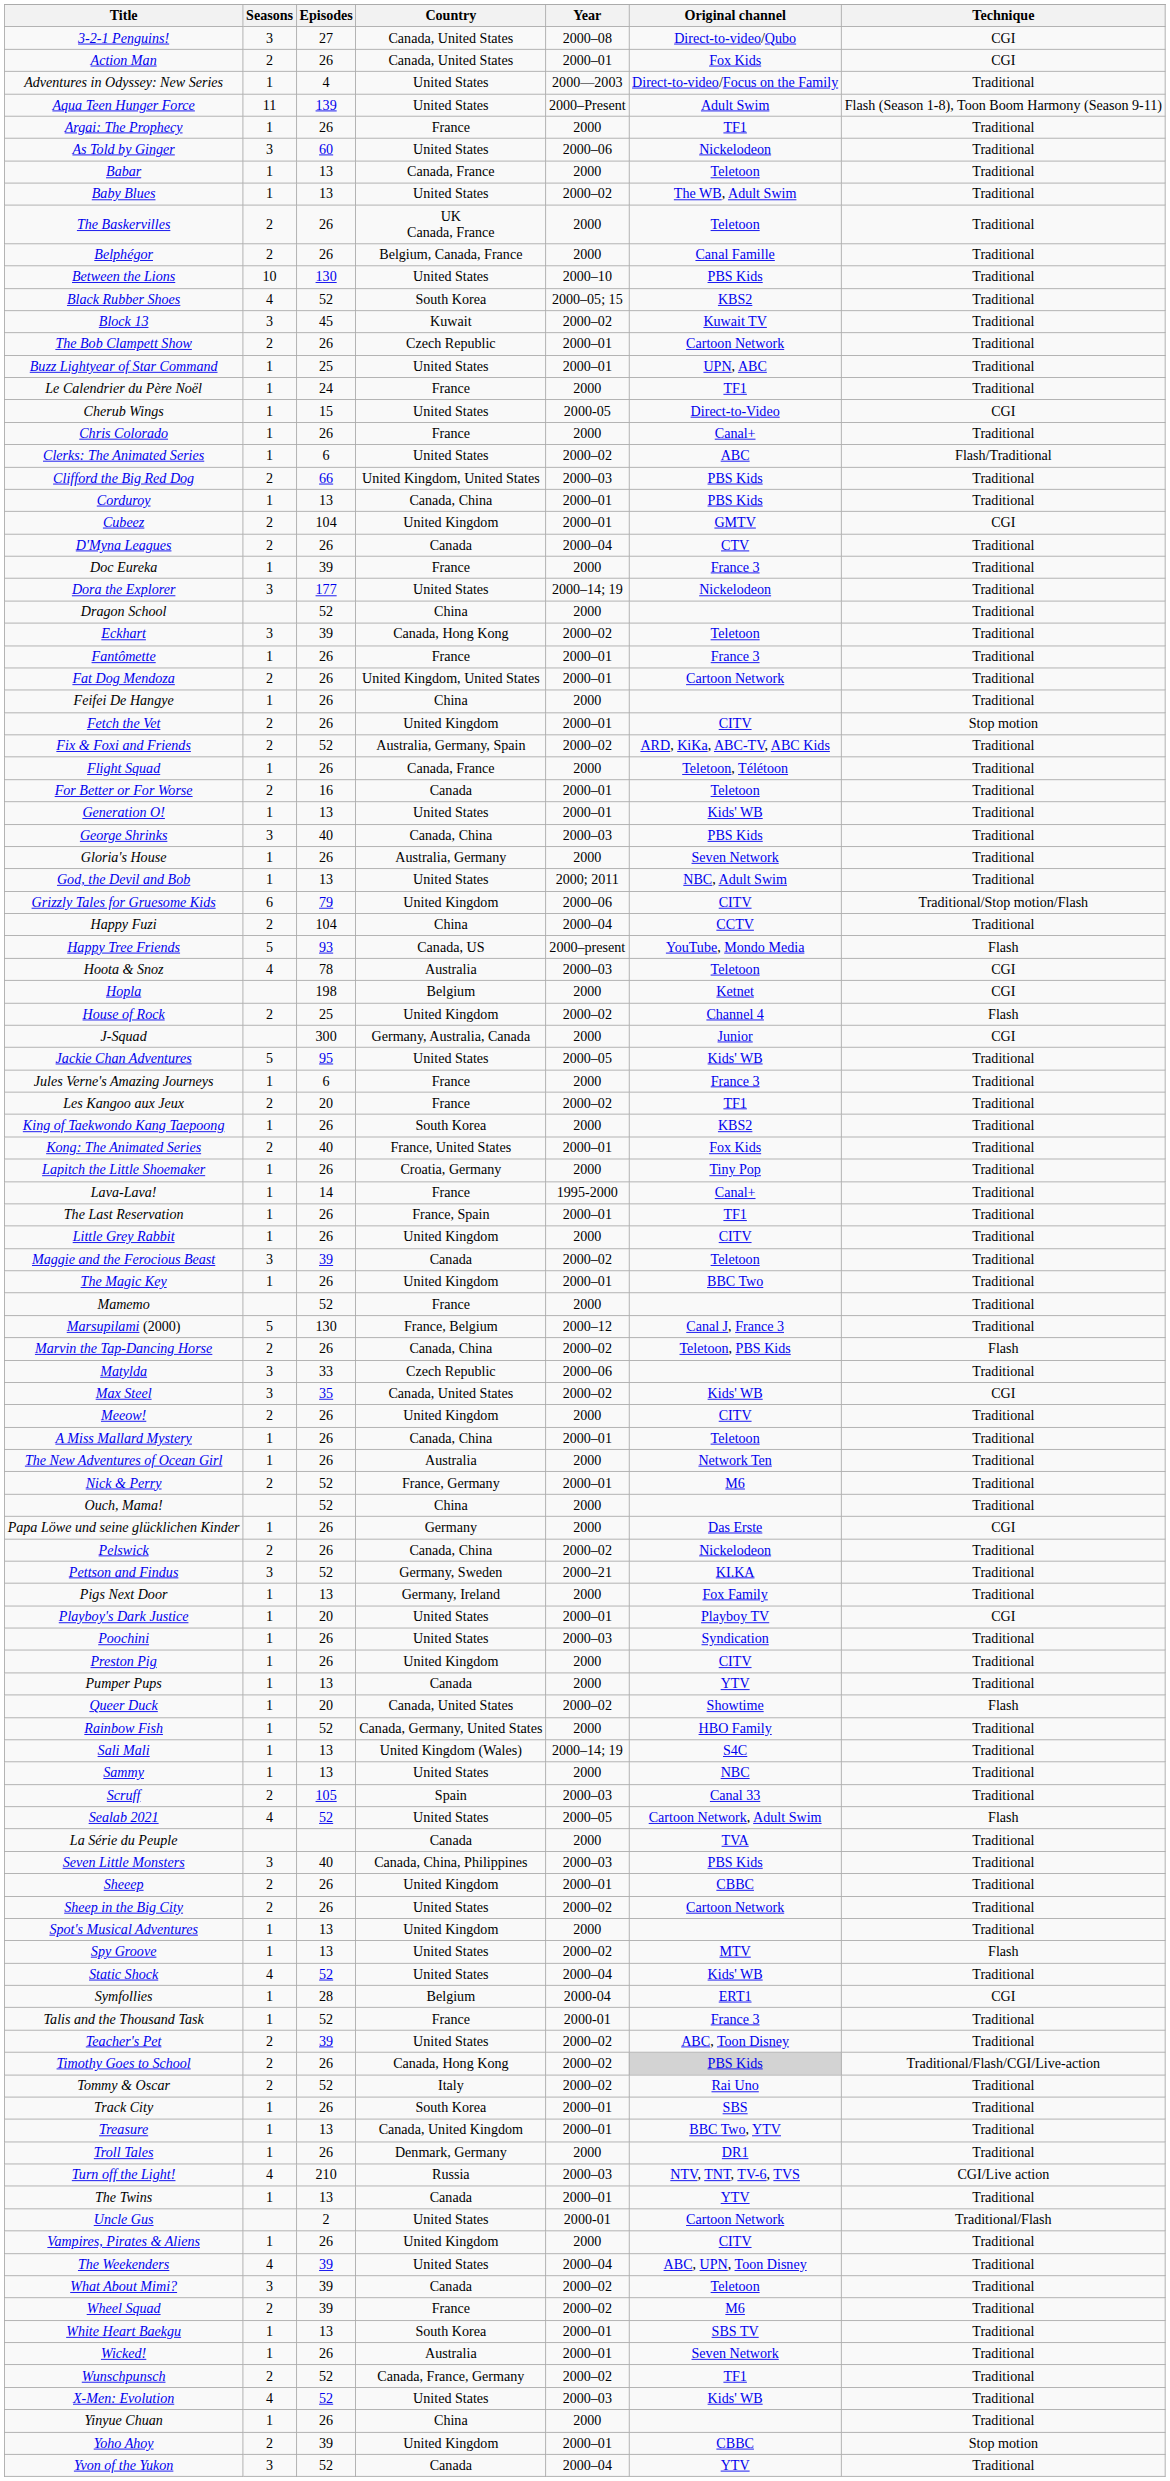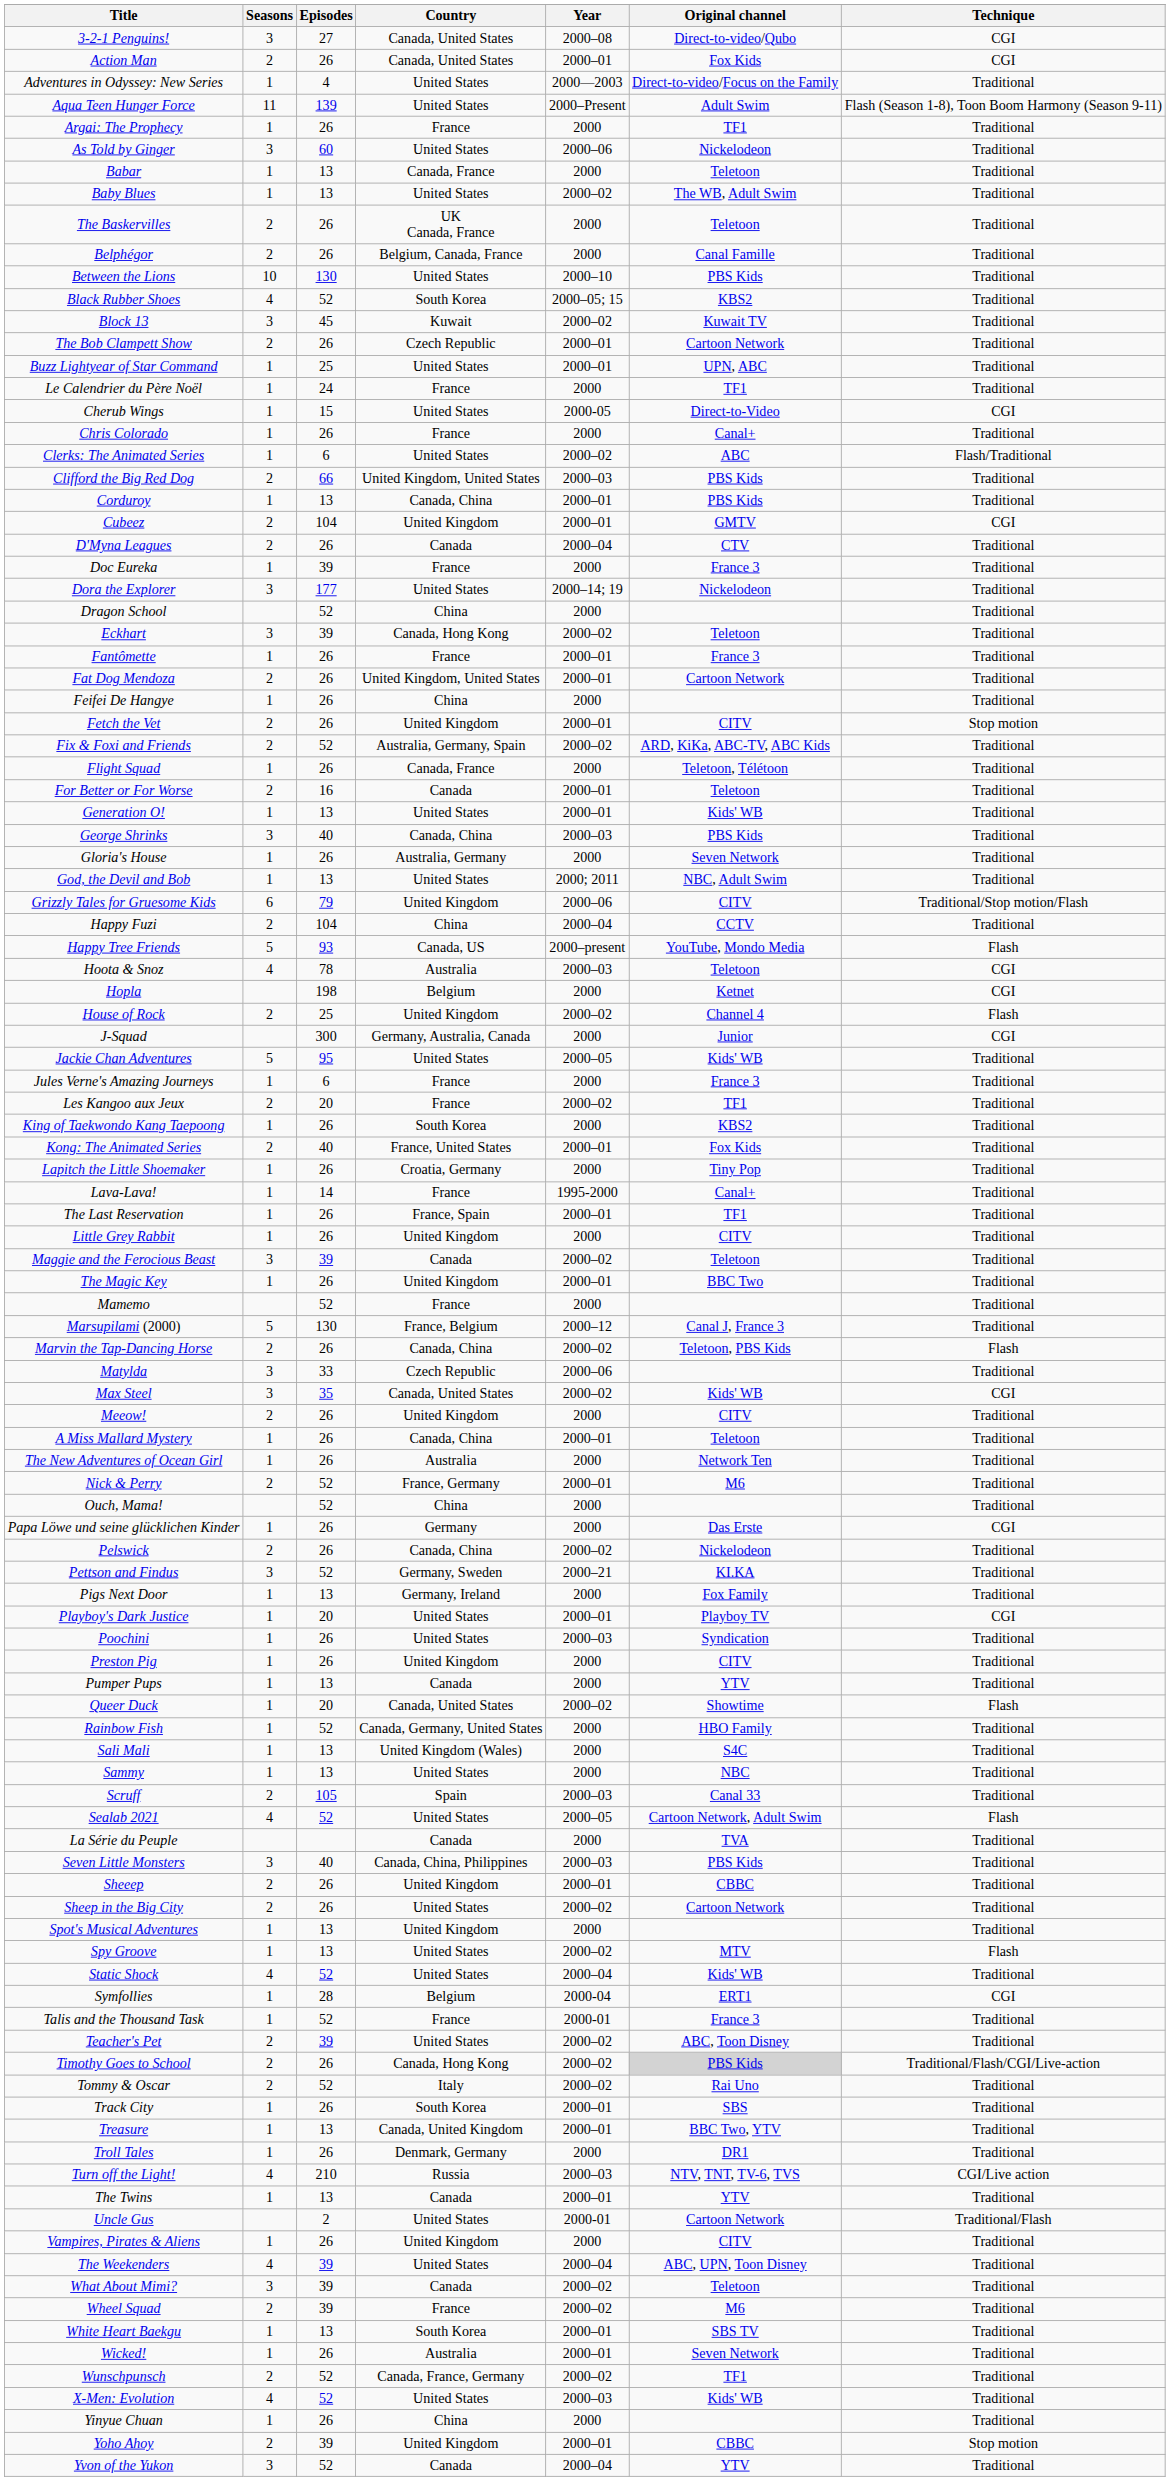Sali Mali | Year: 2000–14; 19 -> 2000
